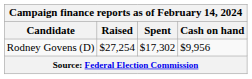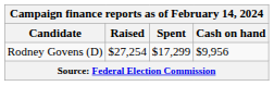Rodney Govens (D) | Spent: $17,302 -> $17,299
